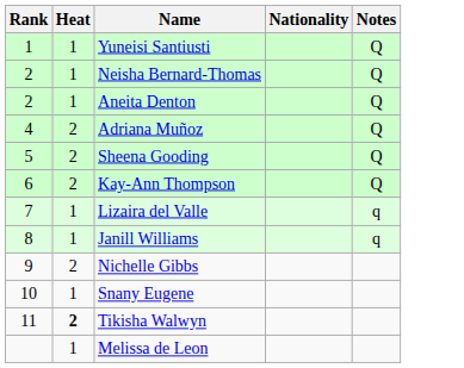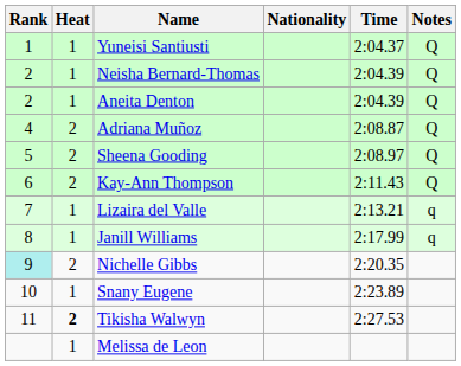+ column: Time | 2:04.37 | 2:04.39 | 2:04.39 | 2:08.87 | 2:08.97 | 2:11.43 | 2:13.21 | 2:17.99 | 2:20.35 | 2:23.89 | 2:27.53
Nichelle Gibbs | Rank: no background -> paleturquoise background
